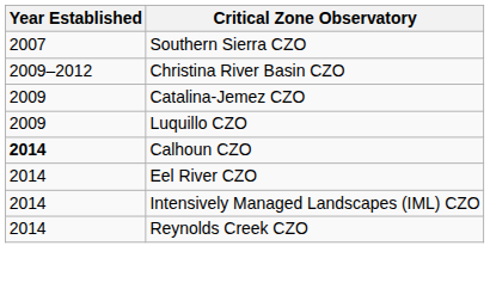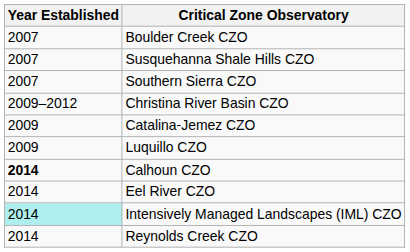+ row: 2007 | Boulder Creek CZO
+ row: 2007 | Susquehanna Shale Hills CZO
Intensively Managed Landscapes (IML) CZO | Year Established: no background -> paleturquoise background
